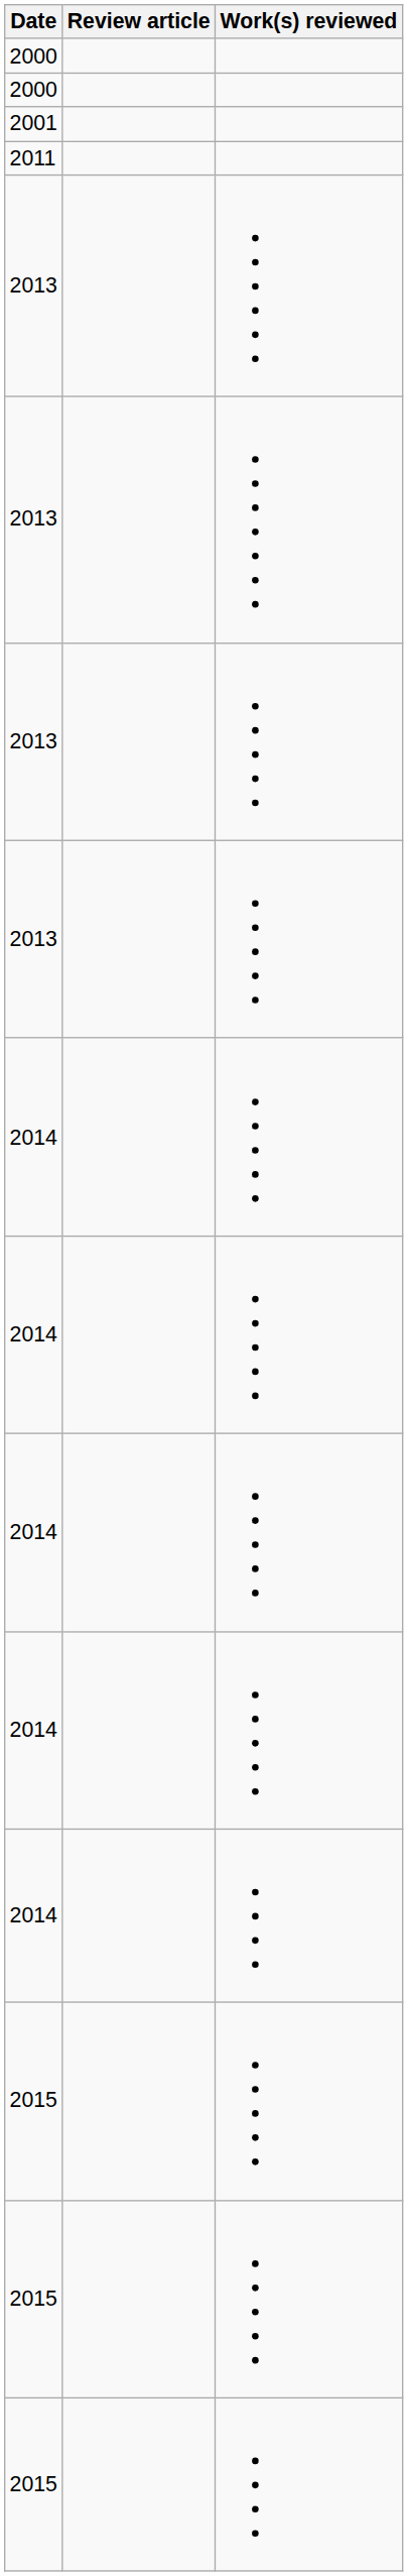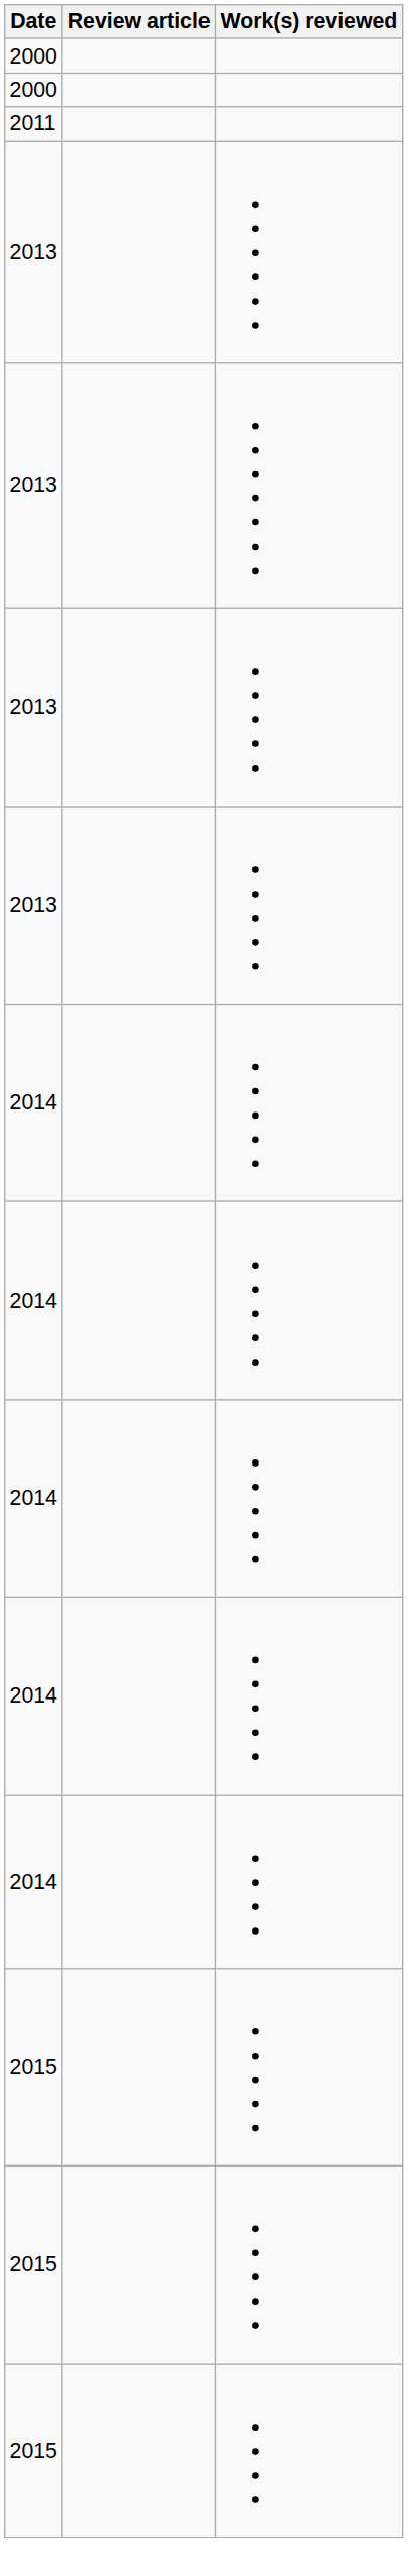- row: 2001
